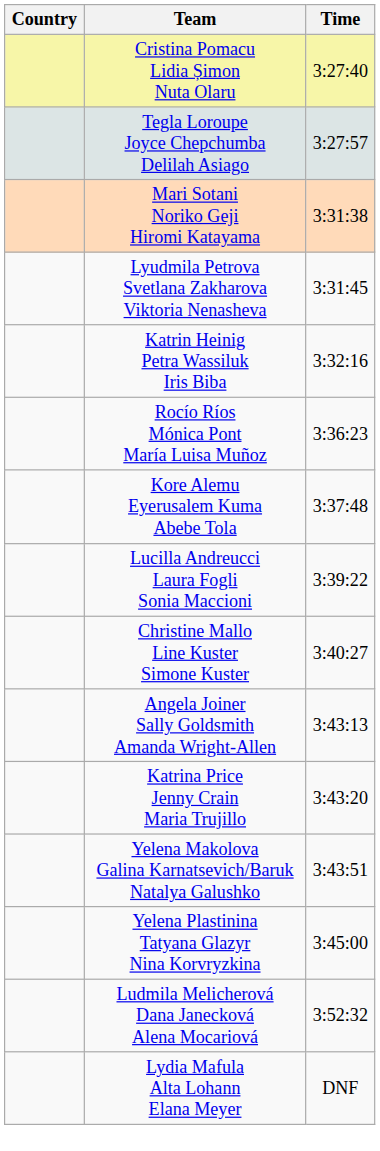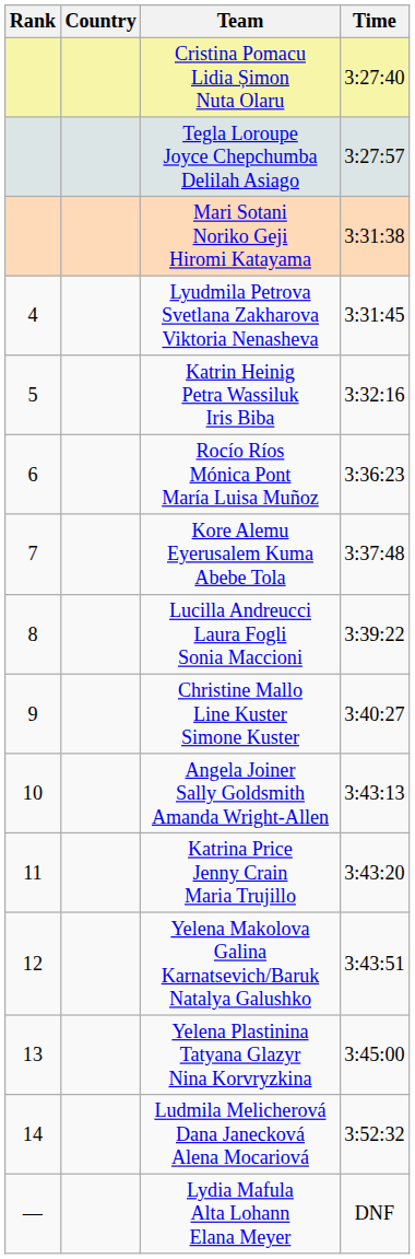+ column: Rank | 4 | 5 | 6 | 7 | 8 | 9 | 10 | 11 | 12 | 13 | 14 | —
